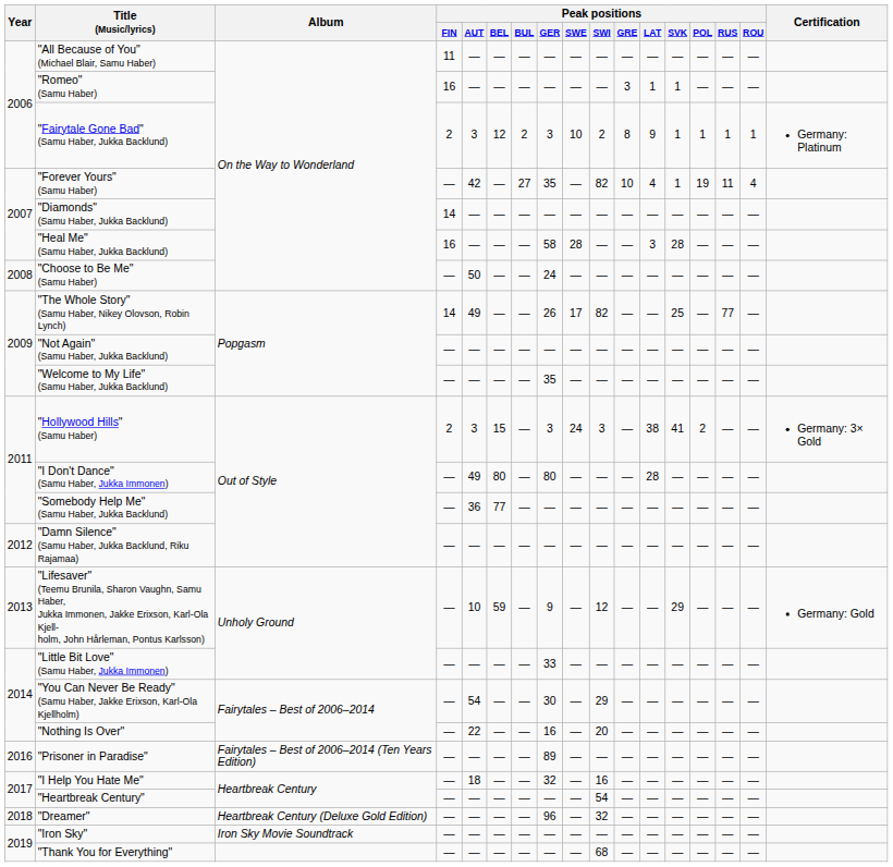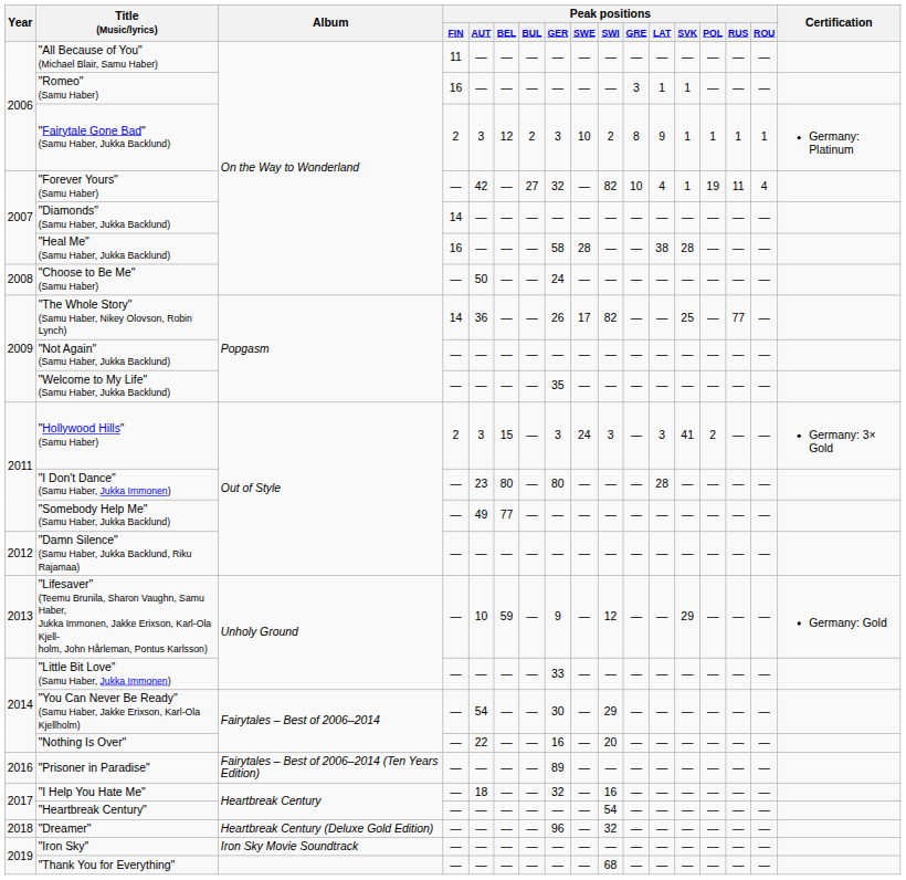"Forever Yours" (Samu Haber) | Peak positions / GER: 35 -> 32
"Heal Me" (Samu Haber, Jukka Backlund) | Peak positions / LAT: 3 -> 38
"The Whole Story" (Samu Haber, Nikey Olovson, Robin Lynch) | Peak positions / AUT: 49 -> 36
"Hollywood Hills" (Samu Haber) | Peak positions / LAT: 38 -> 3
"I Don't Dance" (Samu Haber, Jukka Immonen) | Peak positions / AUT: 49 -> 23
"Somebody Help Me" (Samu Haber, Jukka Backlund) | Peak positions / AUT: 36 -> 49
